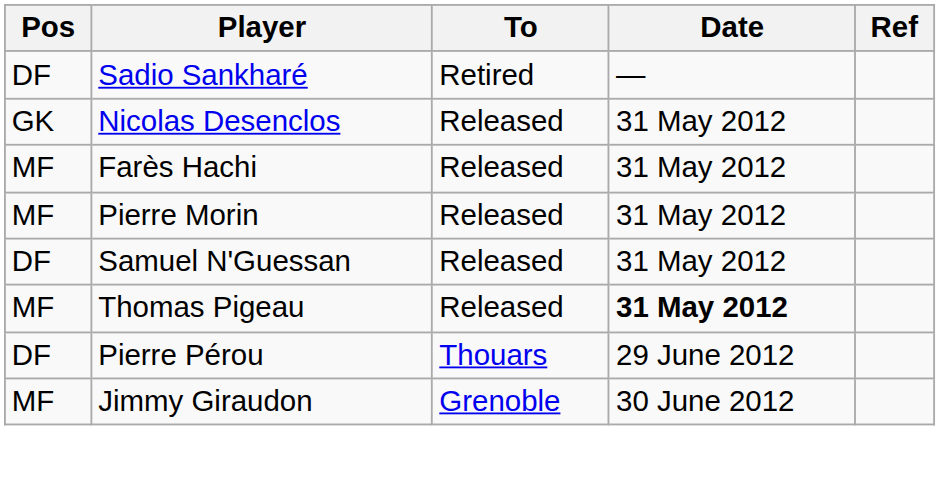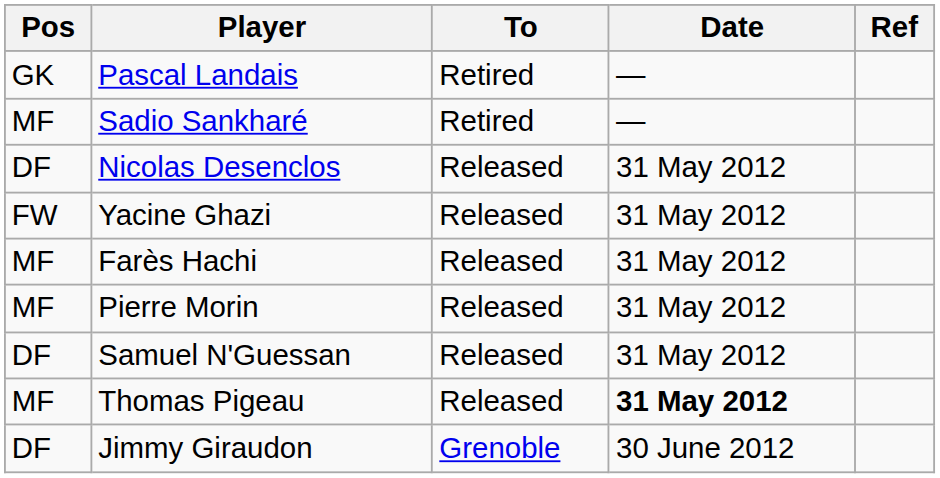+ row: GK | Pascal Landais | Retired | —
Sadio Sankharé | Pos: DF -> MF
Nicolas Desenclos | Pos: GK -> DF
+ row: FW | Yacine Ghazi | Released | 31 May 2012
- row: DF | Pierre Pérou | Thouars | 29 June 2012
Jimmy Giraudon | Pos: MF -> DF
